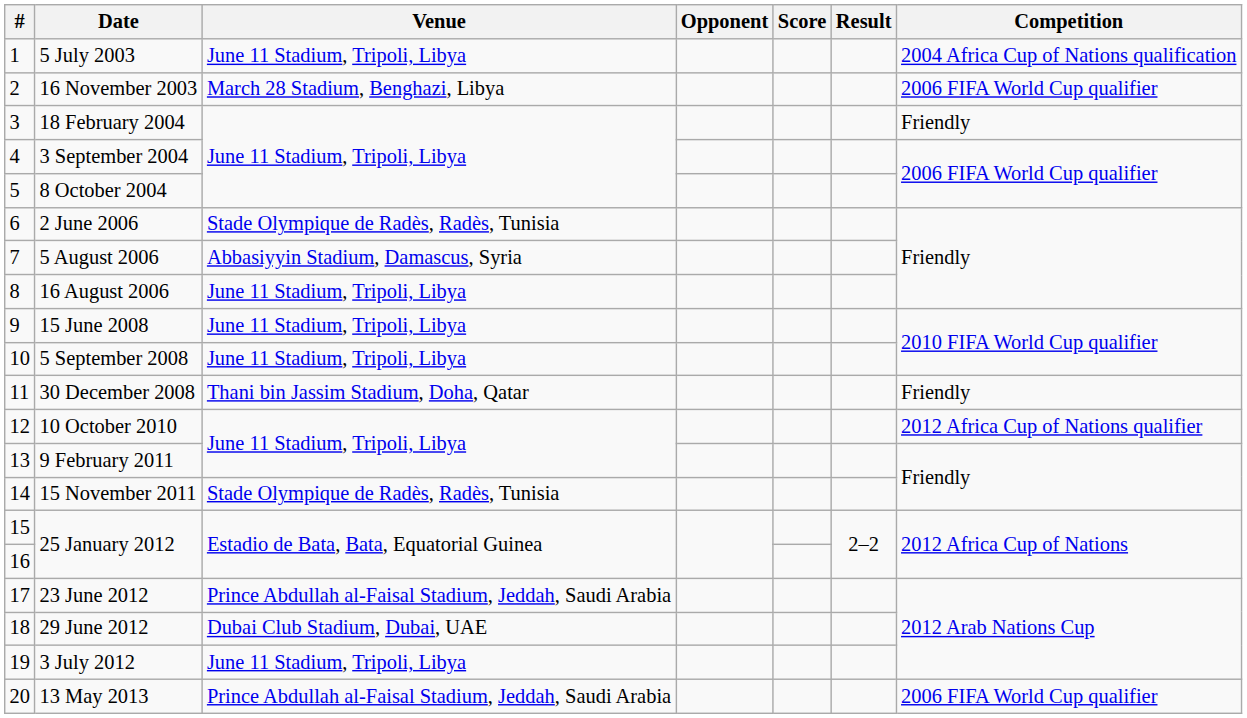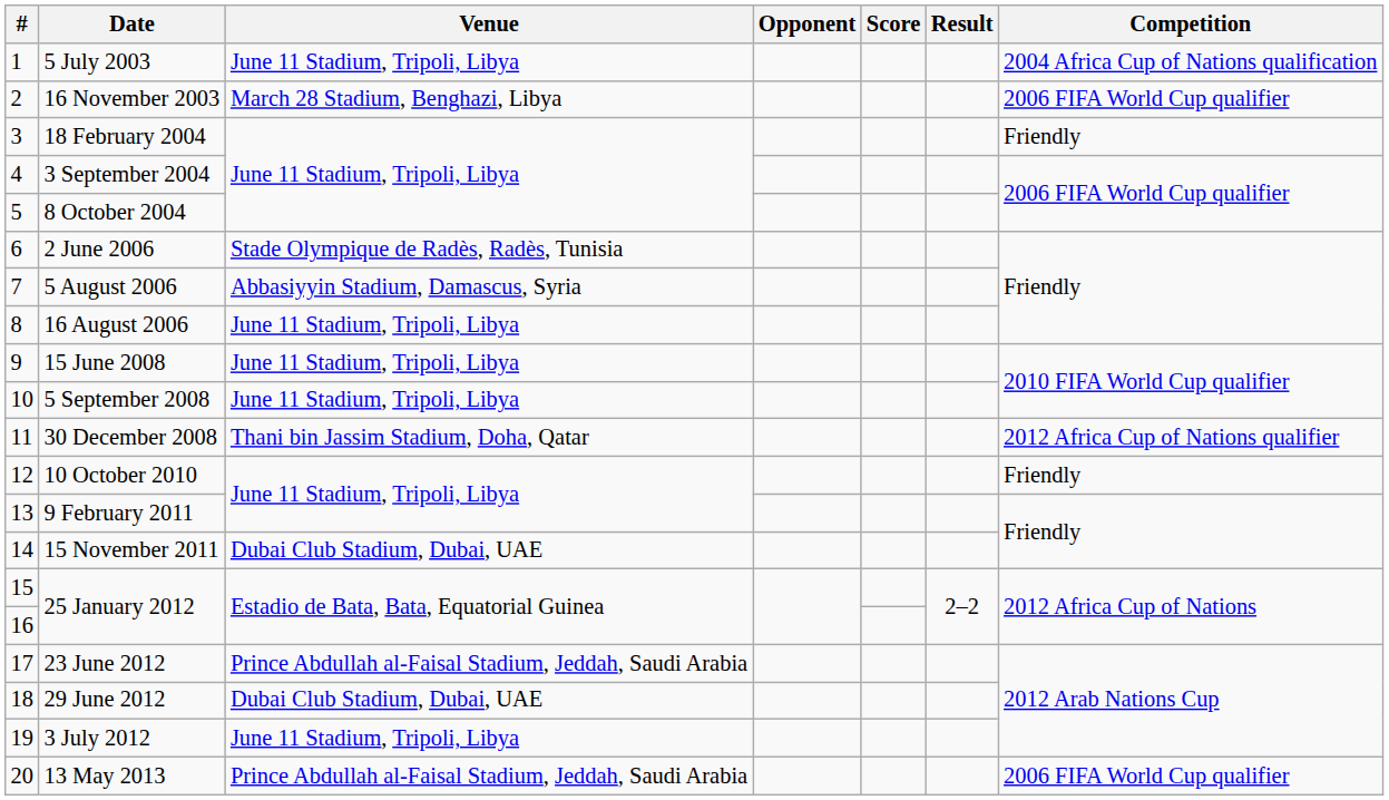30 December 2008 | Competition: Friendly -> 2012 Africa Cup of Nations qualifier
10 October 2010 | Competition: 2012 Africa Cup of Nations qualifier -> Friendly
15 November 2011 | Venue: Stade Olympique de Radès, Radès, Tunisia -> Dubai Club Stadium, Dubai, UAE
